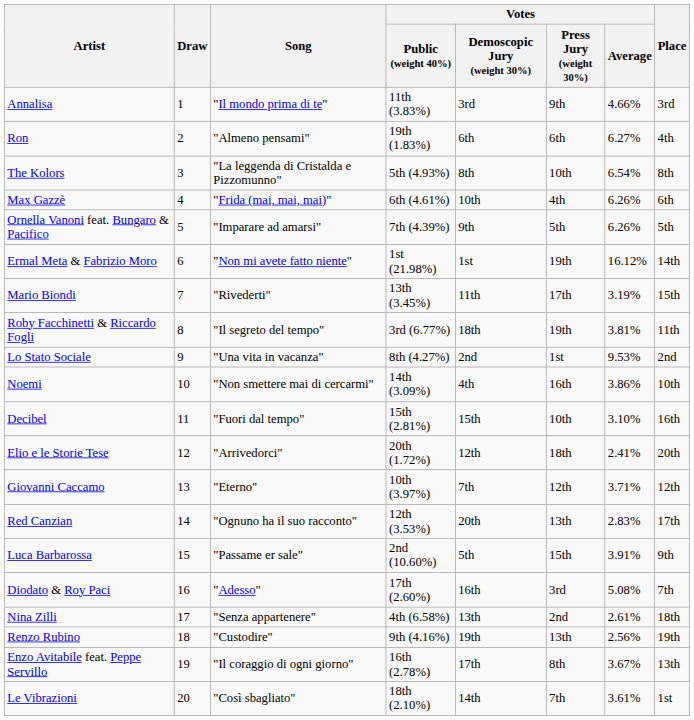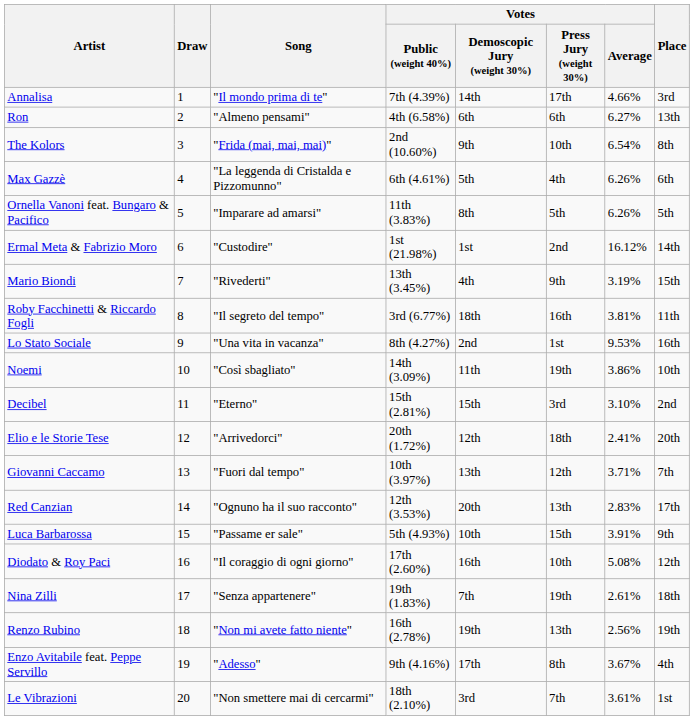Annalisa | Votes / Public (weight 40%): 11th (3.83%) -> 7th (4.39%)
Annalisa | Votes / Demoscopic Jury (weight 30%): 3rd -> 14th
Annalisa | Votes / Press Jury (weight 30%): 9th -> 17th
Ron | Votes / Public (weight 40%): 19th (1.83%) -> 4th (6.58%)
Ron | Place: 4th -> 13th
The Kolors | Song: "La leggenda di Cristalda e Pizzomunno" -> "Frida (mai, mai, mai)"
The Kolors | Votes / Public (weight 40%): 5th (4.93%) -> 2nd (10.60%)
The Kolors | Votes / Demoscopic Jury (weight 30%): 8th -> 9th
Max Gazzè | Song: "Frida (mai, mai, mai)" -> "La leggenda di Cristalda e Pizzomunno"
Max Gazzè | Votes / Demoscopic Jury (weight 30%): 10th -> 5th
Ornella Vanoni feat. Bungaro & Pacifico | Votes / Public (weight 40%): 7th (4.39%) -> 11th (3.83%)
Ornella Vanoni feat. Bungaro & Pacifico | Votes / Demoscopic Jury (weight 30%): 9th -> 8th
Ermal Meta & Fabrizio Moro | Song: "Non mi avete fatto niente" -> "Custodire"
Ermal Meta & Fabrizio Moro | Votes / Press Jury (weight 30%): 19th -> 2nd
Mario Biondi | Votes / Demoscopic Jury (weight 30%): 11th -> 4th
Mario Biondi | Votes / Press Jury (weight 30%): 17th -> 9th
Roby Facchinetti & Riccardo Fogli | Votes / Press Jury (weight 30%): 19th -> 16th
Lo Stato Sociale | Place: 2nd -> 16th
Noemi | Song: "Non smettere mai di cercarmi" -> "Così sbagliato"
Noemi | Votes / Demoscopic Jury (weight 30%): 4th -> 11th
Noemi | Votes / Press Jury (weight 30%): 16th -> 19th
Decibel | Song: "Fuori dal tempo" -> "Eterno"
Decibel | Votes / Press Jury (weight 30%): 10th -> 3rd
Decibel | Place: 16th -> 2nd
Giovanni Caccamo | Song: "Eterno" -> "Fuori dal tempo"
Giovanni Caccamo | Votes / Demoscopic Jury (weight 30%): 7th -> 13th
Giovanni Caccamo | Place: 12th -> 7th
Luca Barbarossa | Votes / Public (weight 40%): 2nd (10.60%) -> 5th (4.93%)
Luca Barbarossa | Votes / Demoscopic Jury (weight 30%): 5th -> 10th
Diodato & Roy Paci | Song: "Adesso" -> "Il coraggio di ogni giorno"
Diodato & Roy Paci | Votes / Press Jury (weight 30%): 3rd -> 10th
Diodato & Roy Paci | Place: 7th -> 12th
Nina Zilli | Votes / Public (weight 40%): 4th (6.58%) -> 19th (1.83%)
Nina Zilli | Votes / Demoscopic Jury (weight 30%): 13th -> 7th
Nina Zilli | Votes / Press Jury (weight 30%): 2nd -> 19th
Renzo Rubino | Song: "Custodire" -> "Non mi avete fatto niente"
Renzo Rubino | Votes / Public (weight 40%): 9th (4.16%) -> 16th (2.78%)
Enzo Avitabile feat. Peppe Servillo | Song: "Il coraggio di ogni giorno" -> "Adesso"
Enzo Avitabile feat. Peppe Servillo | Votes / Public (weight 40%): 16th (2.78%) -> 9th (4.16%)
Enzo Avitabile feat. Peppe Servillo | Place: 13th -> 4th
Le Vibrazioni | Song: "Così sbagliato" -> "Non smettere mai di cercarmi"
Le Vibrazioni | Votes / Demoscopic Jury (weight 30%): 14th -> 3rd
